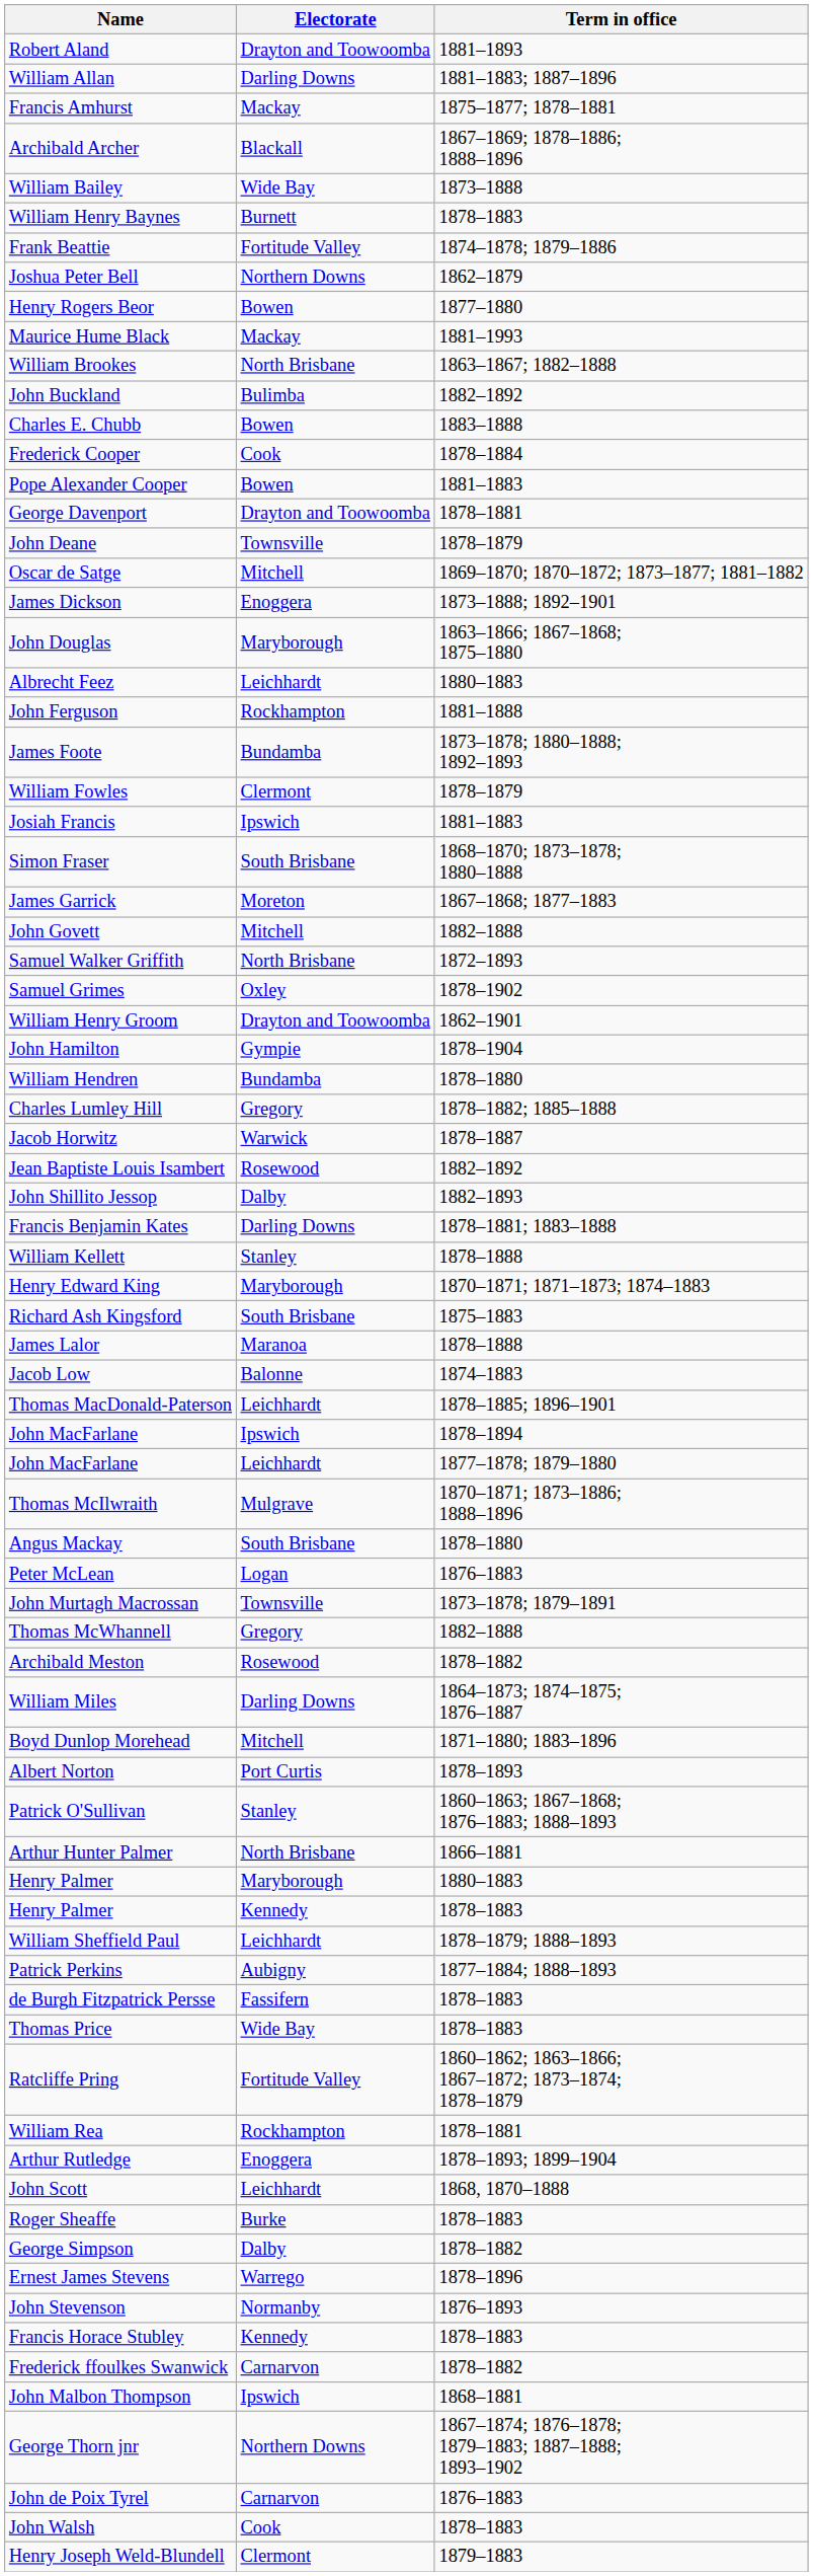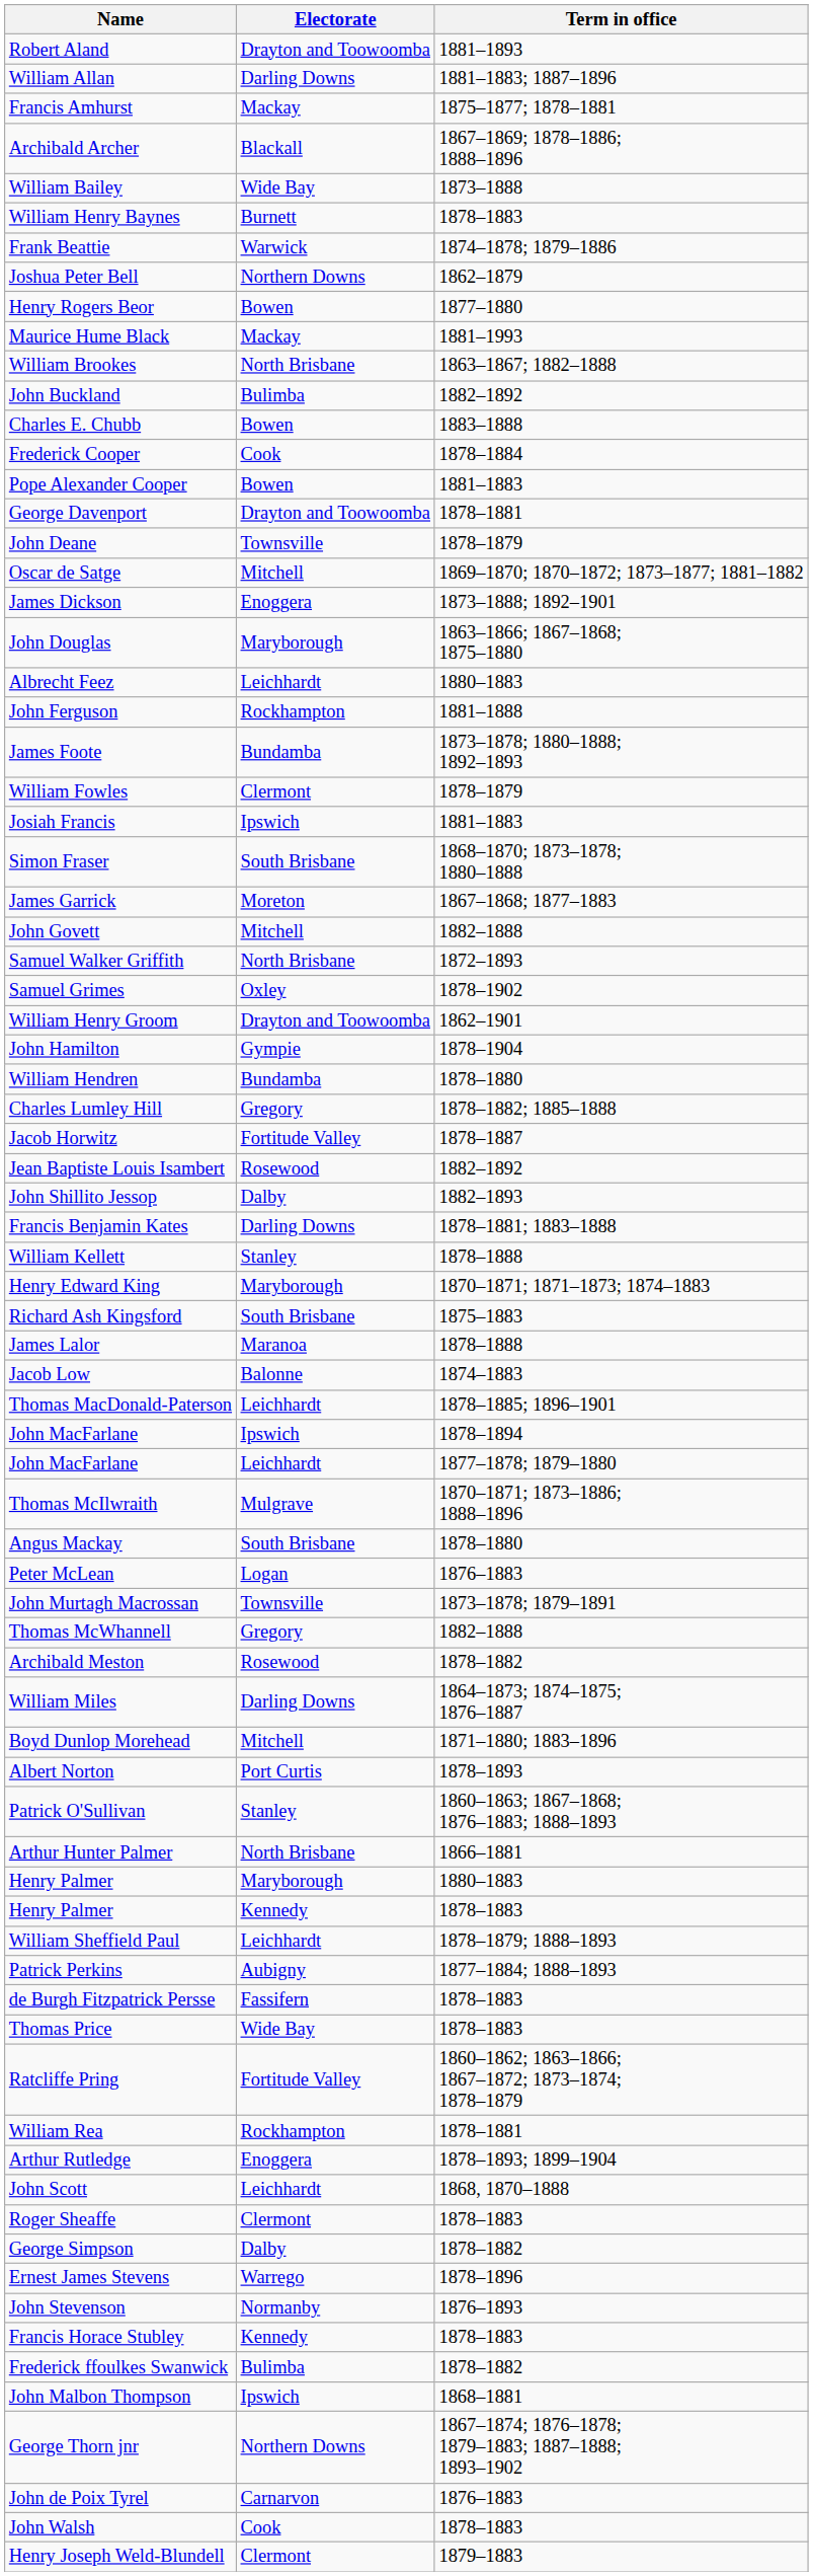Frank Beattie | Electorate: Fortitude Valley -> Warwick
Jacob Horwitz | Electorate: Warwick -> Fortitude Valley
Roger Sheaffe | Electorate: Burke -> Clermont
Frederick ffoulkes Swanwick | Electorate: Carnarvon -> Bulimba
